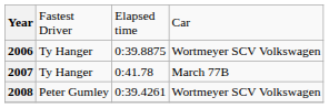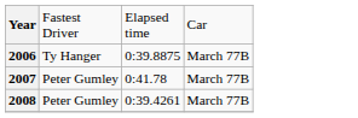2006 | column 4: Wortmeyer SCV Volkswagen -> March 77B
2007 | column 2: Ty Hanger -> Peter Gumley
2008 | column 4: Wortmeyer SCV Volkswagen -> March 77B
